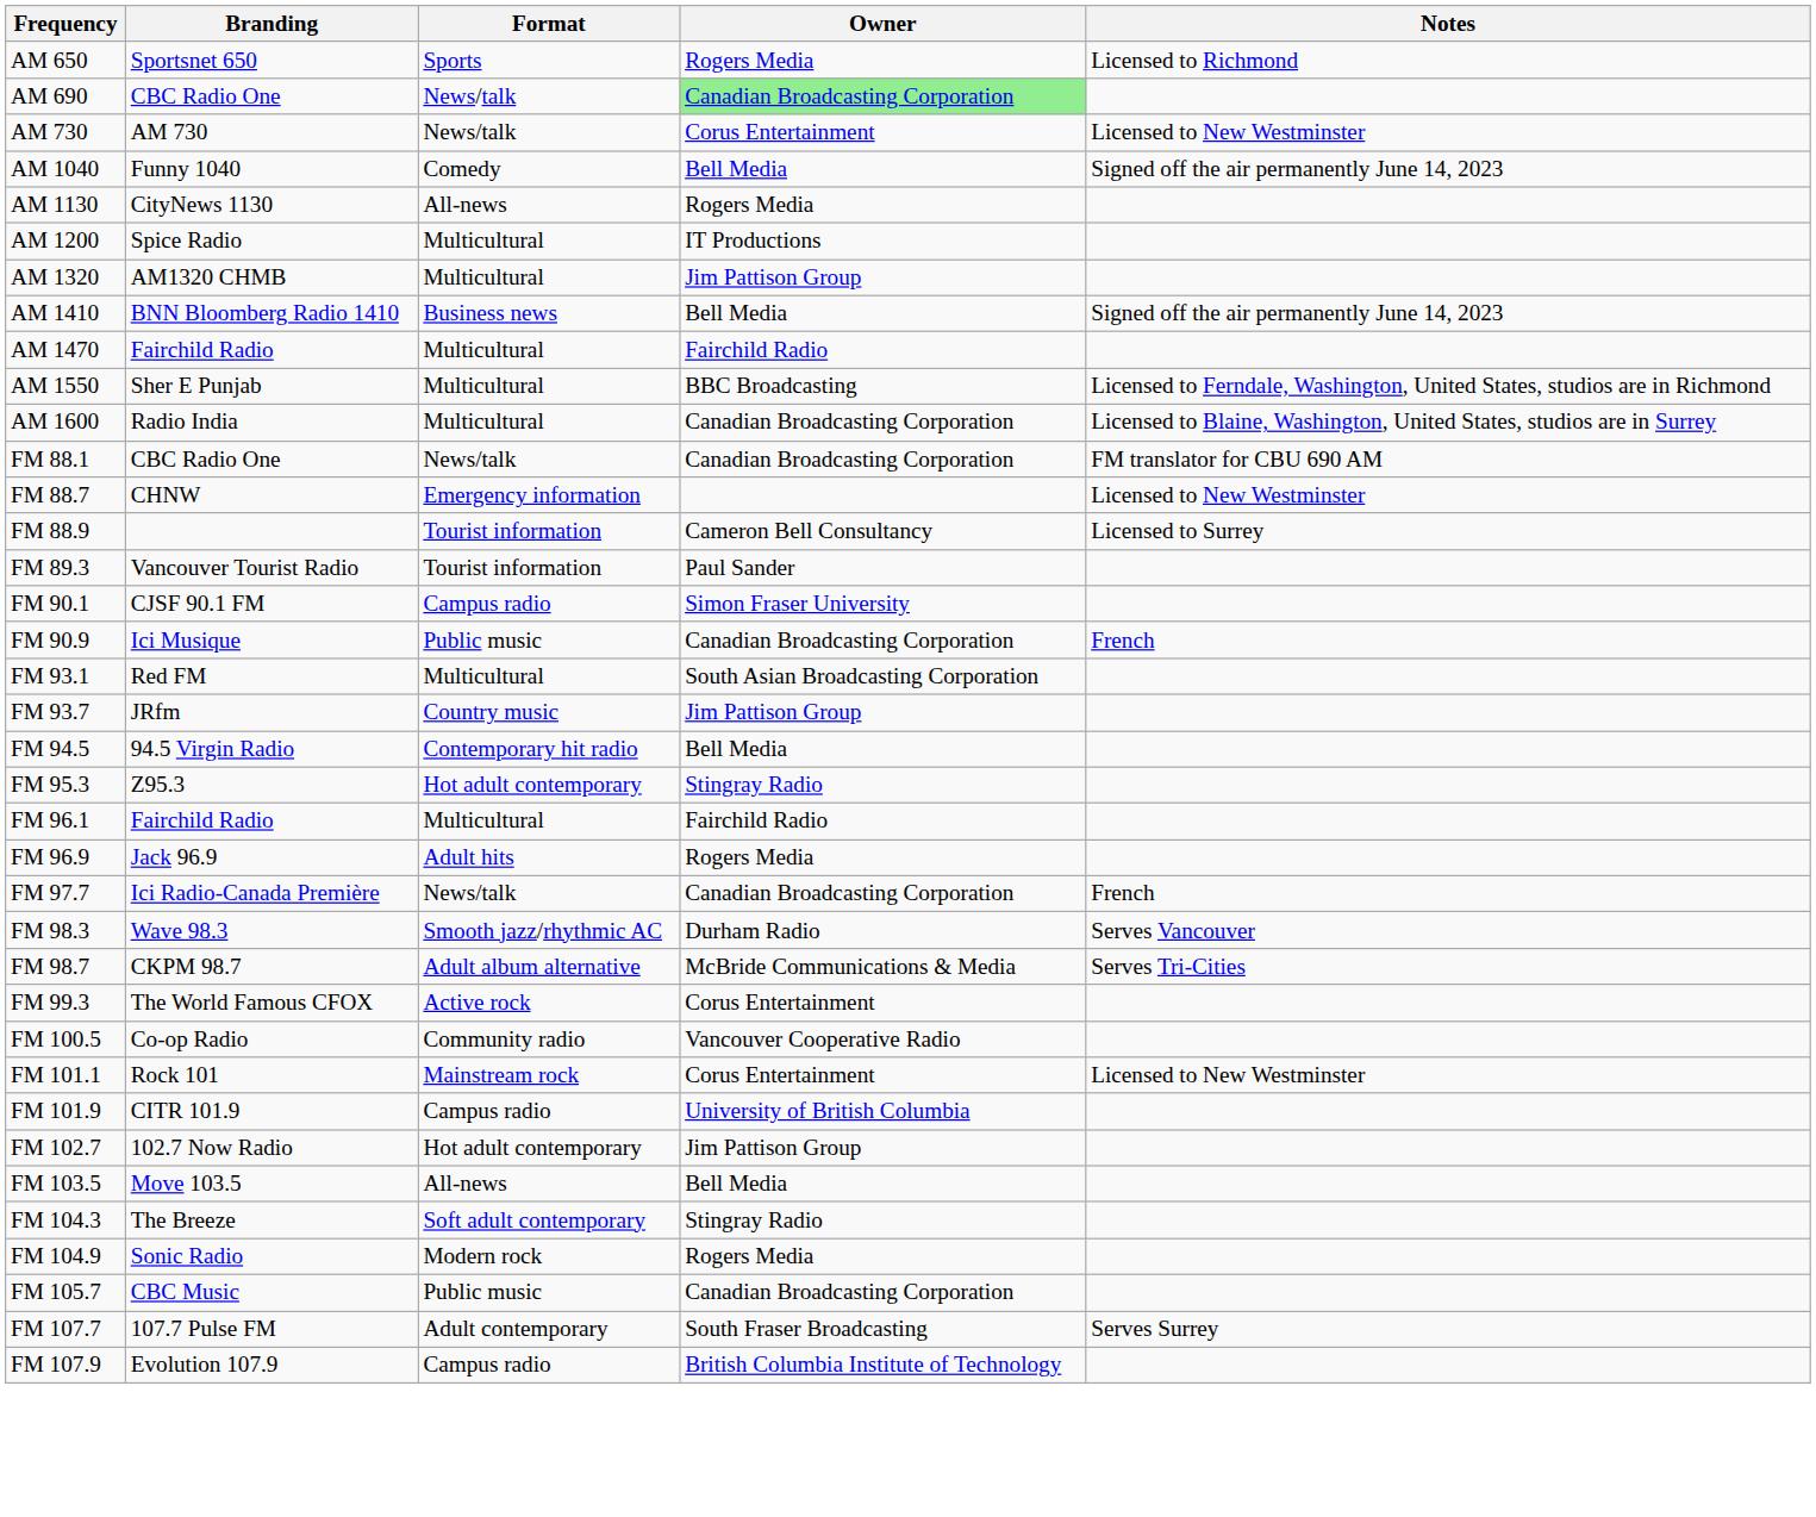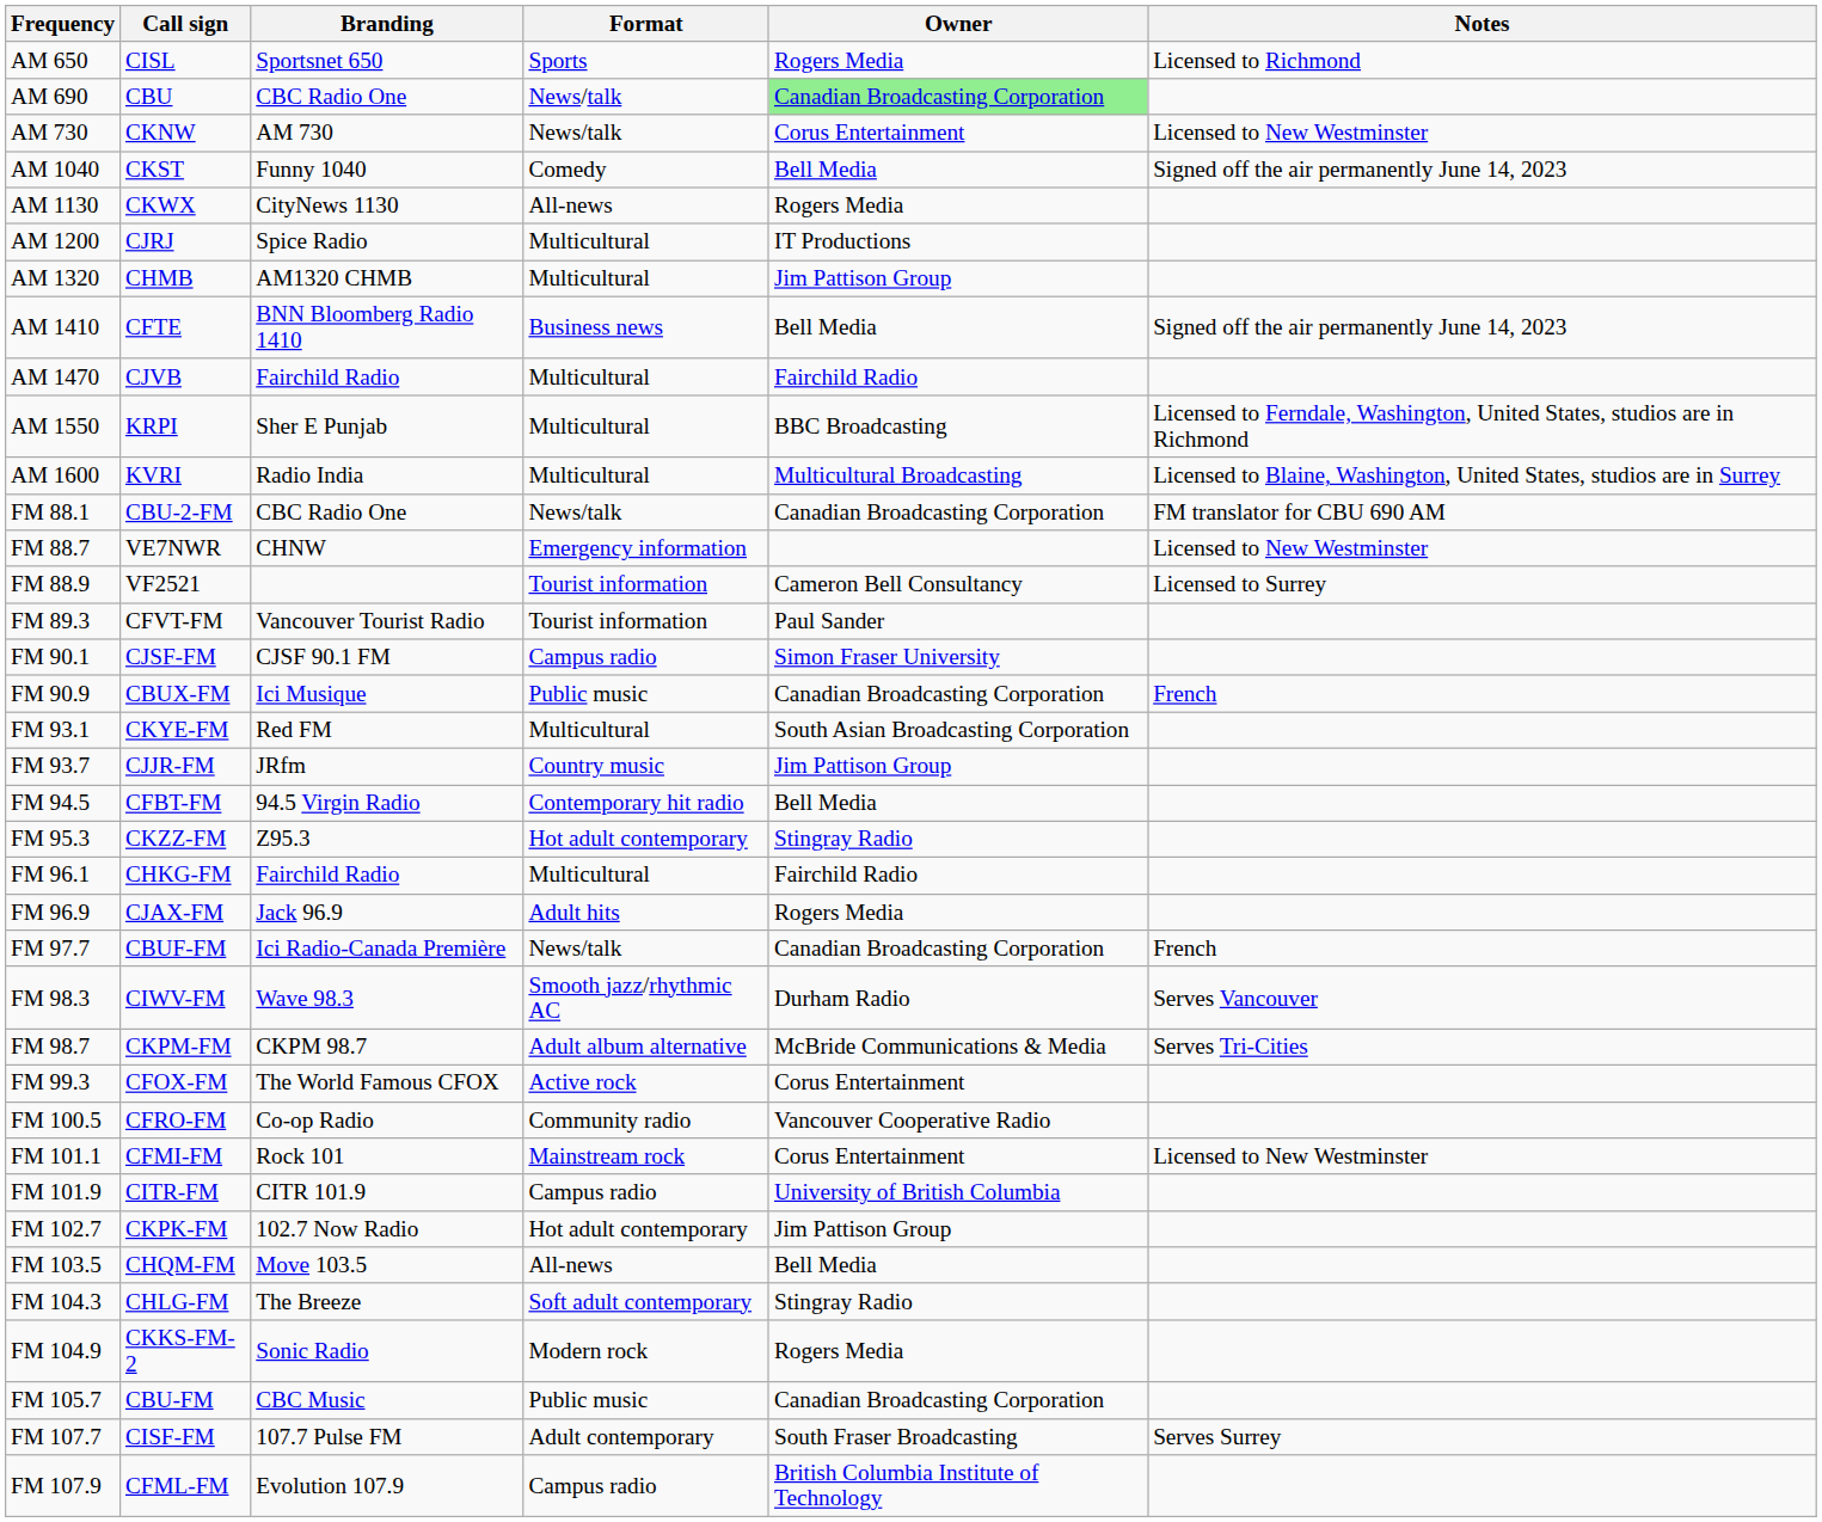+ column: Call sign | CISL | CBU | CKNW | CKST | CKWX | CJRJ | CHMB | CFTE | CJVB | KRPI | KVRI | CBU-2-FM | VE7NWR | VF2521 | CFVT-FM | CJSF-FM | CBUX-FM | CKYE-FM | CJJR-FM | CFBT-FM | CKZZ-FM | CHKG-FM | CJAX-FM | CBUF-FM | CIWV-FM | CKPM-FM | CFOX-FM | CFRO-FM | CFMI-FM | CITR-FM | CKPK-FM | CHQM-FM | CHLG-FM | CKKS-FM-2 | CBU-FM | CISF-FM | CFML-FM
AM 1600 | Owner: Canadian Broadcasting Corporation -> Multicultural Broadcasting
